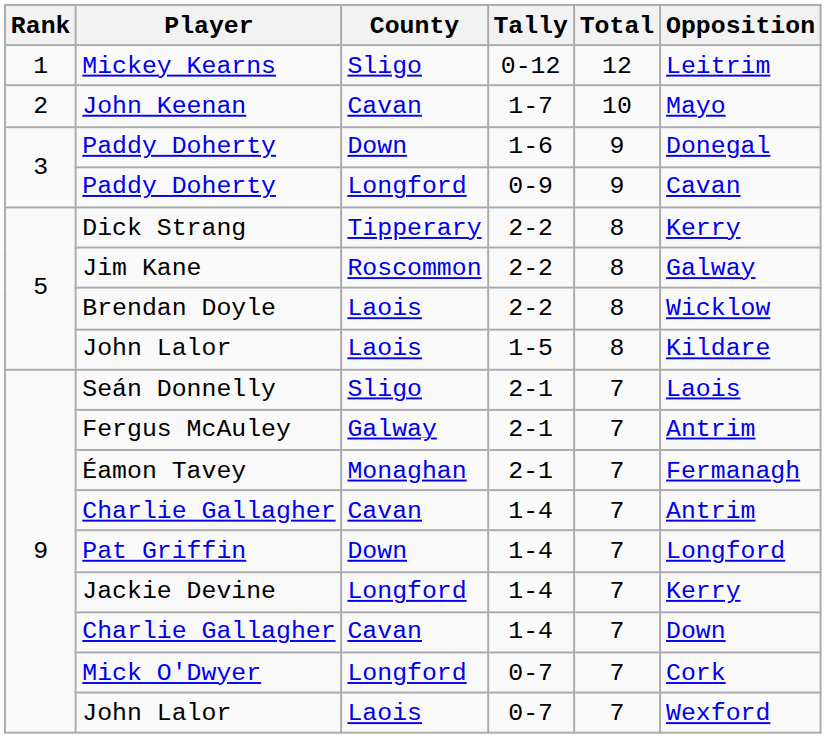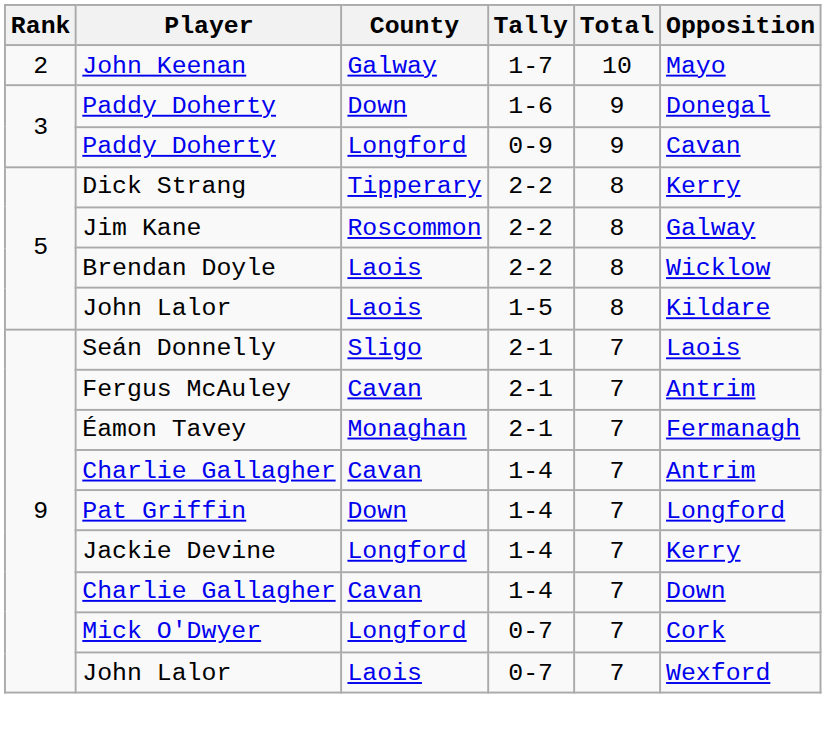- row: 1 | Mickey Kearns | Sligo | 0-12 | 12 | Leitrim
John Keenan | County: Cavan -> Galway
Fergus McAuley | County: Galway -> Cavan
